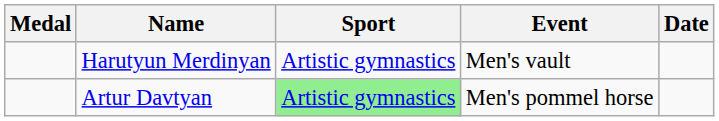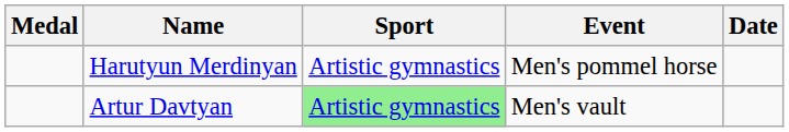Harutyun Merdinyan | Event: Men's vault -> Men's pommel horse
Artur Davtyan | Event: Men's pommel horse -> Men's vault
